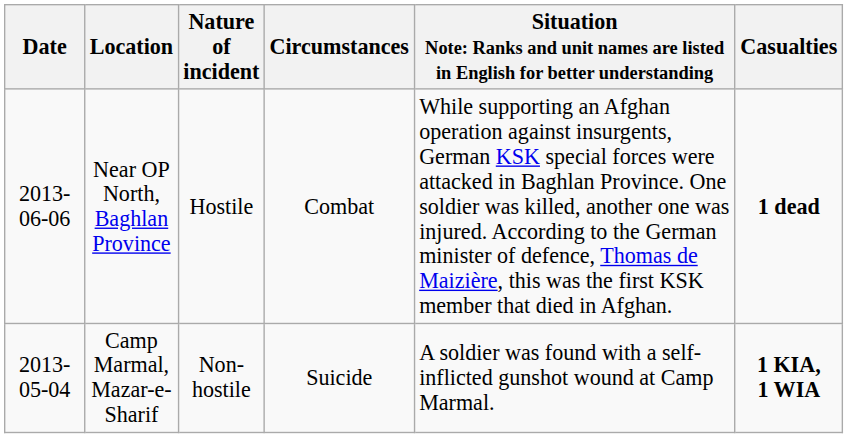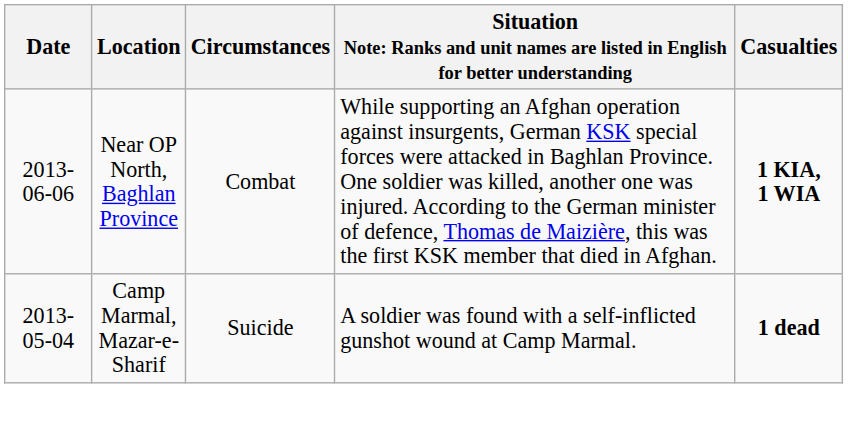- column: Nature of incident | Hostile | Non-hostile
Near OP North, Baghlan Province | Casualties: 1 dead -> 1 KIA, 1 WIA
Camp Marmal, Mazar-e-Sharif | Casualties: 1 KIA, 1 WIA -> 1 dead
